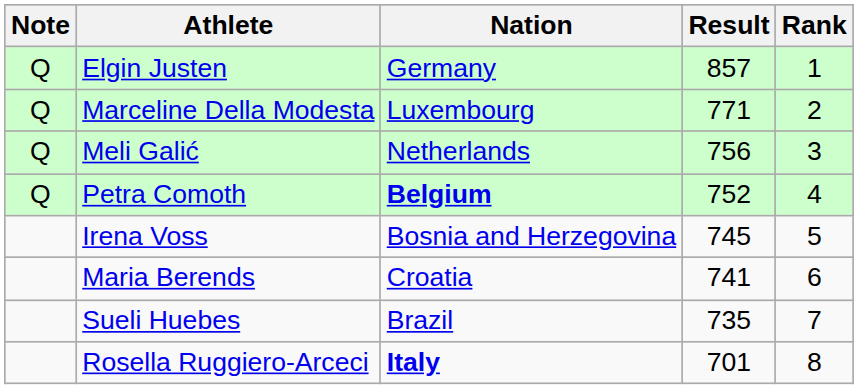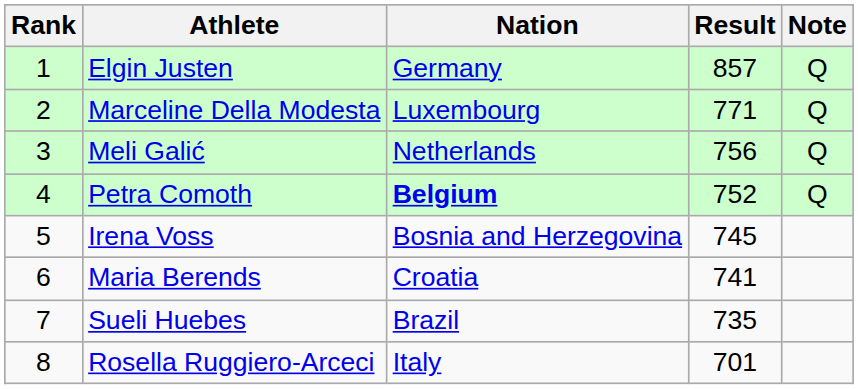columns swapped: Rank <-> Note
Rosella Ruggiero-Arceci | Nation: bold -> normal
